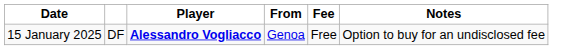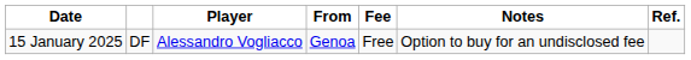+ column: Ref.
15 January 2025 | Player: bold -> normal
